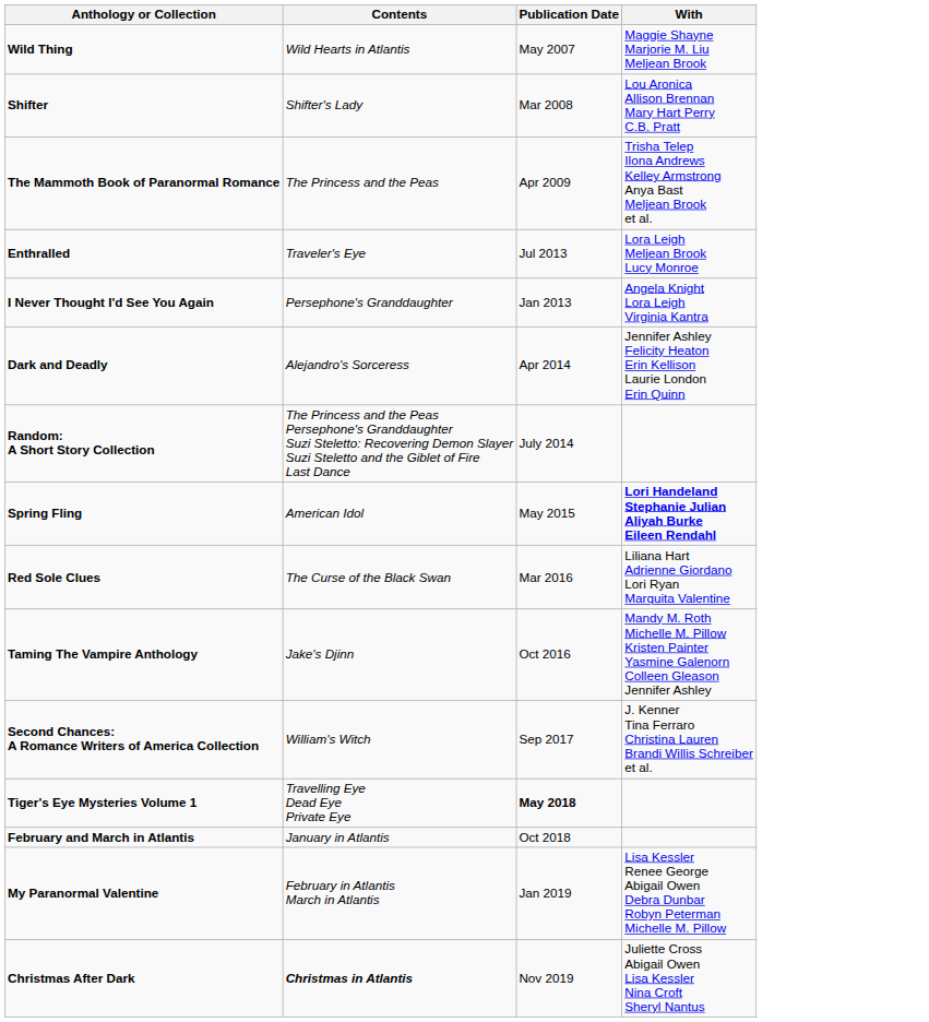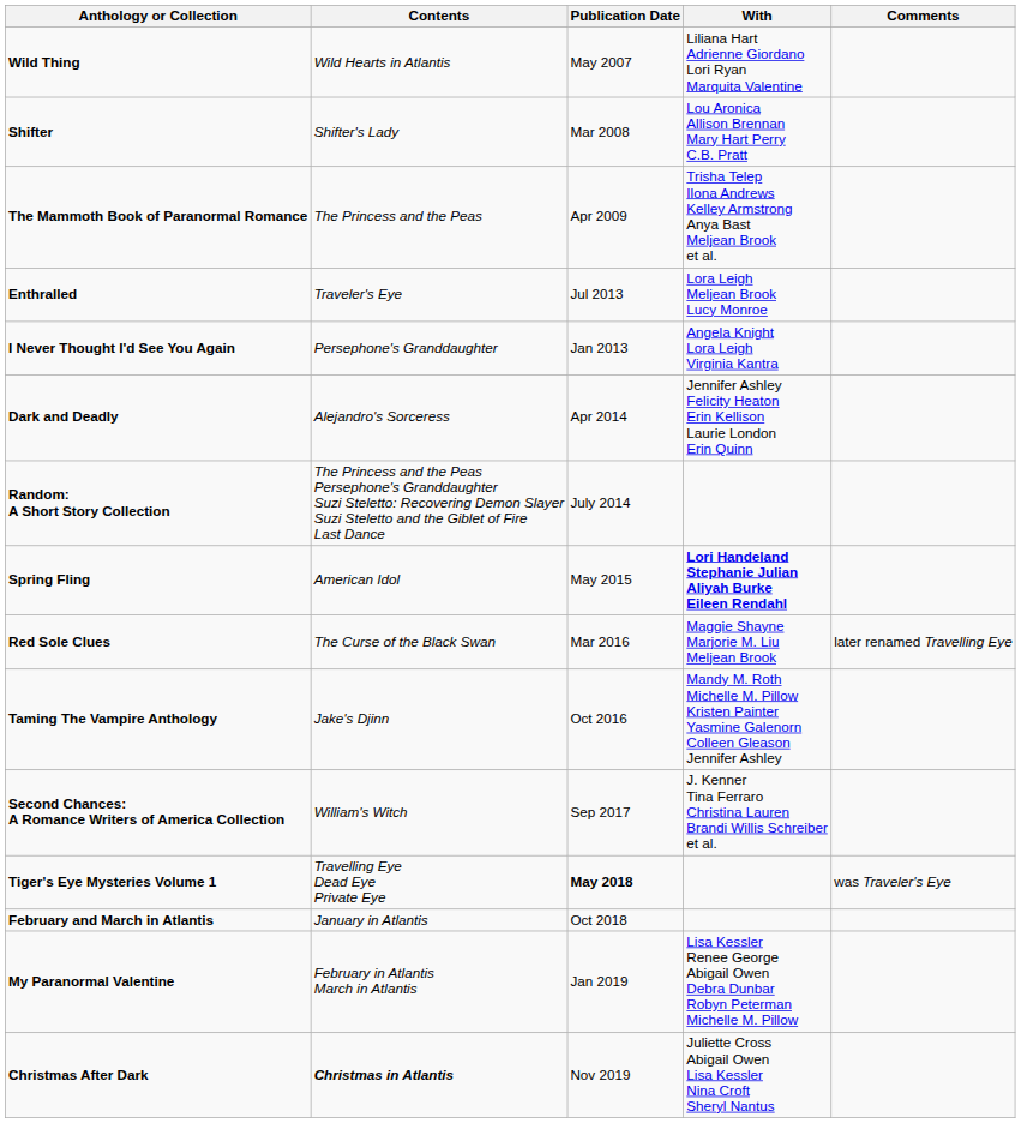+ column: Comments | later renamed Travelling Eye | was Traveler's Eye
Wild Thing | With: Maggie Shayne Marjorie M. Liu Meljean Brook -> Liliana Hart Adrienne Giordano Lori Ryan Marquita Valentine
Red Sole Clues | With: Liliana Hart Adrienne Giordano Lori Ryan Marquita Valentine -> Maggie Shayne Marjorie M. Liu Meljean Brook
